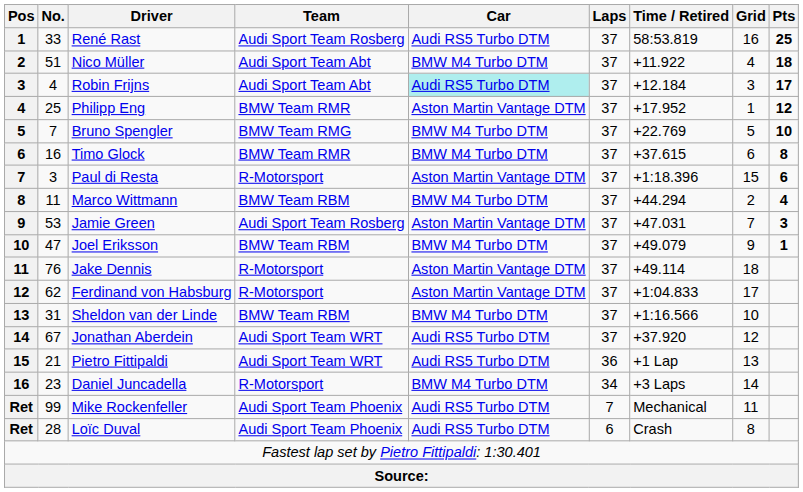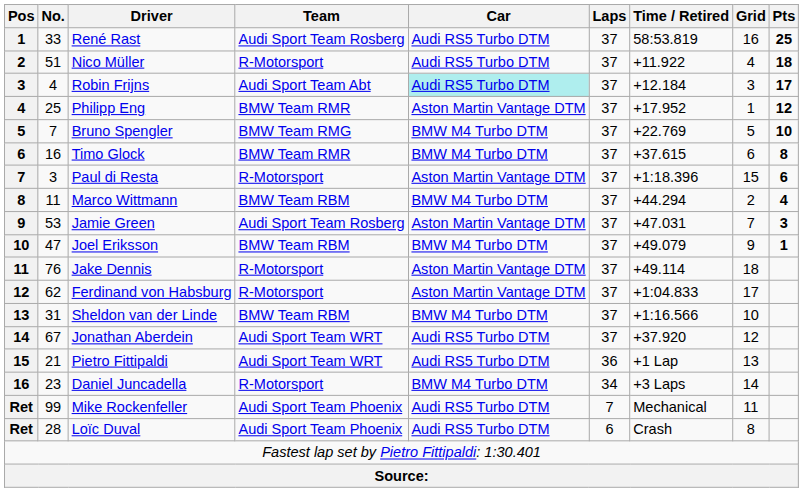Nico Müller | Team: Audi Sport Team Abt -> R-Motorsport
Nico Müller | Car: BMW M4 Turbo DTM -> Audi RS5 Turbo DTM
